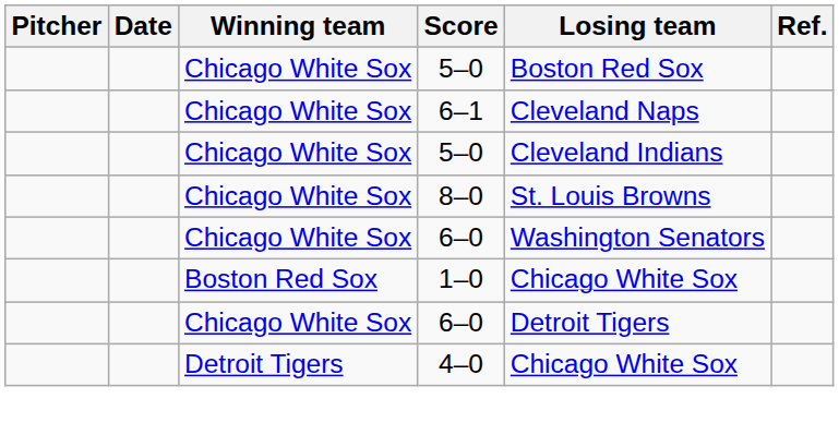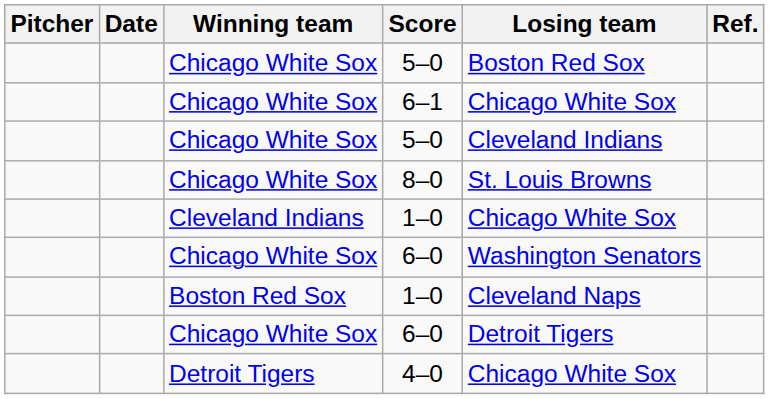6–1 | Losing team: Cleveland Naps -> Chicago White Sox
+ row: Cleveland Indians | 1–0 | Chicago White Sox
Boston Red Sox / 1–0 | Losing team: Chicago White Sox -> Cleveland Naps
